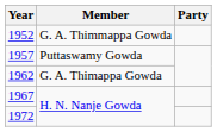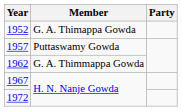1952 | Member: G. A. Thimmappa Gowda -> G. A. Thimappa Gowda
1962 | Member: G. A. Thimappa Gowda -> G. A. Thimmappa Gowda
